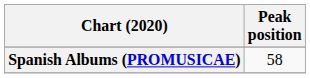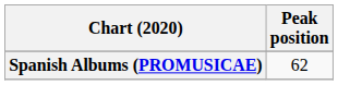Spanish Albums (PROMUSICAE) | Peak position: 58 -> 62
